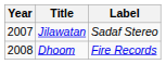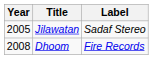Jilawatan | Year: 2007 -> 2005
